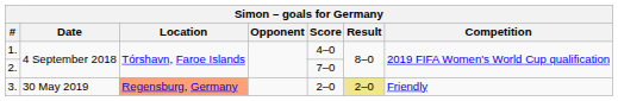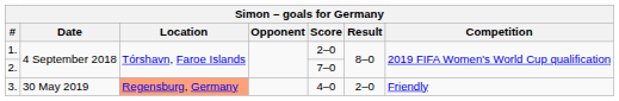1. | Score: 4–0 -> 2–0
3. | Score: 2–0 -> 4–0
3. | Result: khaki background -> no background
